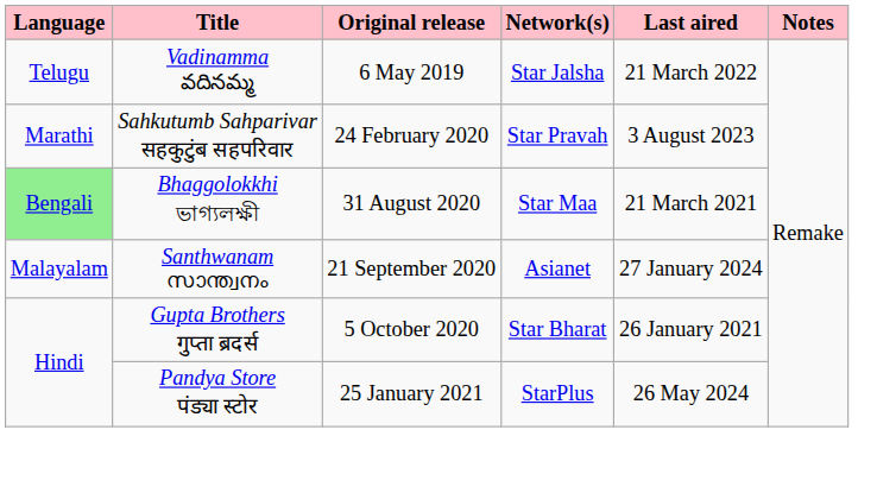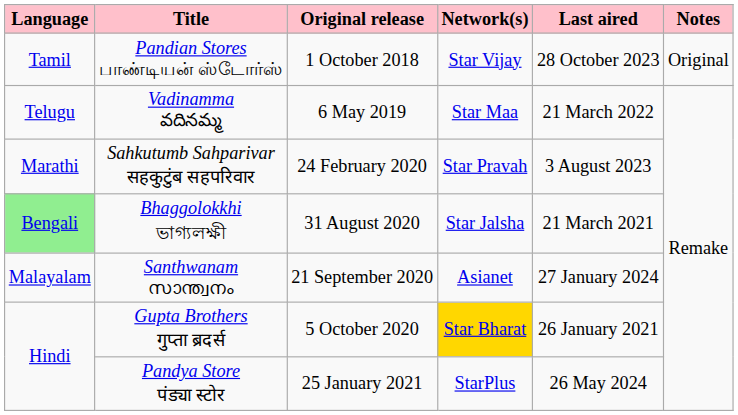+ row: Tamil | Pandian Stores பாண்டியன் ஸ்டோர்ஸ் | 1 October 2018 | Star Vijay | 28 October 2023 | Original
Vadinamma వదినమ్మ | Network(s): Star Jalsha -> Star Maa
Bhaggolokkhi ভাগ্যলক্ষী | Network(s): Star Maa -> Star Jalsha
Gupta Brothers गुप्ता ब्रदर्स | Network(s): no background -> gold background
